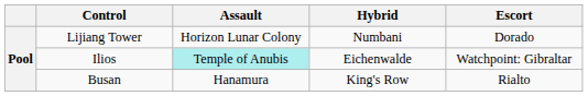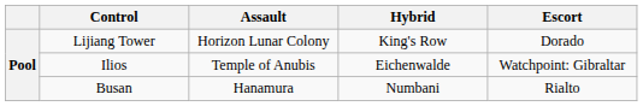Lijiang Tower | Hybrid: Numbani -> King's Row
Ilios | Assault: paleturquoise background -> no background
Busan | Hybrid: King's Row -> Numbani
